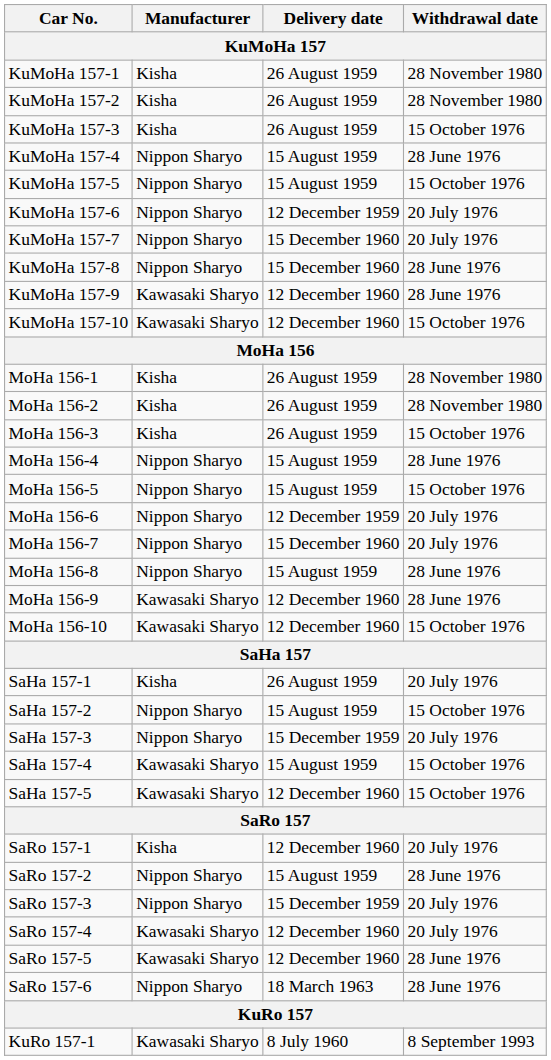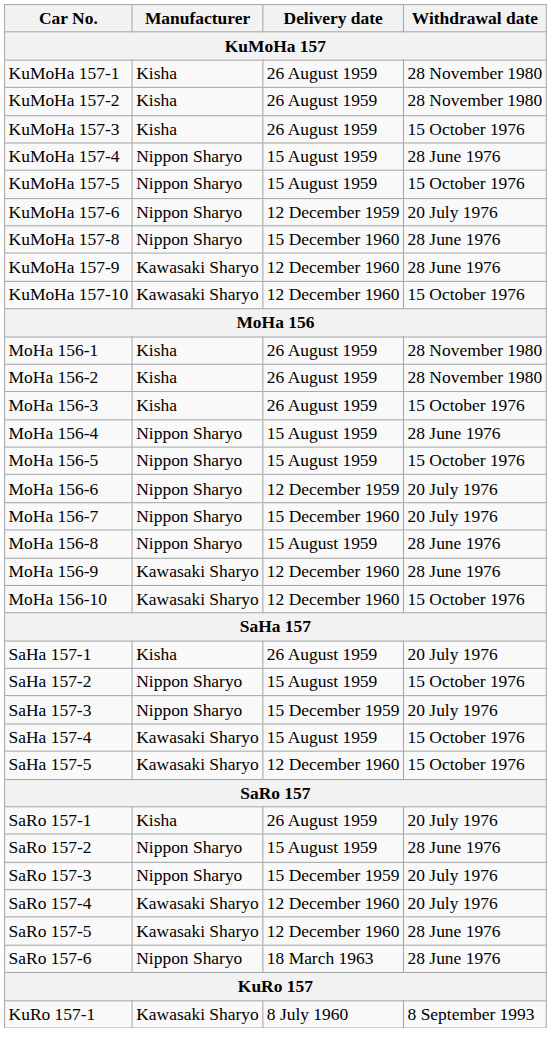- row: KuMoHa 157-7 | Nippon Sharyo | 15 December 1960 | 20 July 1976
SaRo 157-1 | Delivery date: 12 December 1960 -> 26 August 1959
